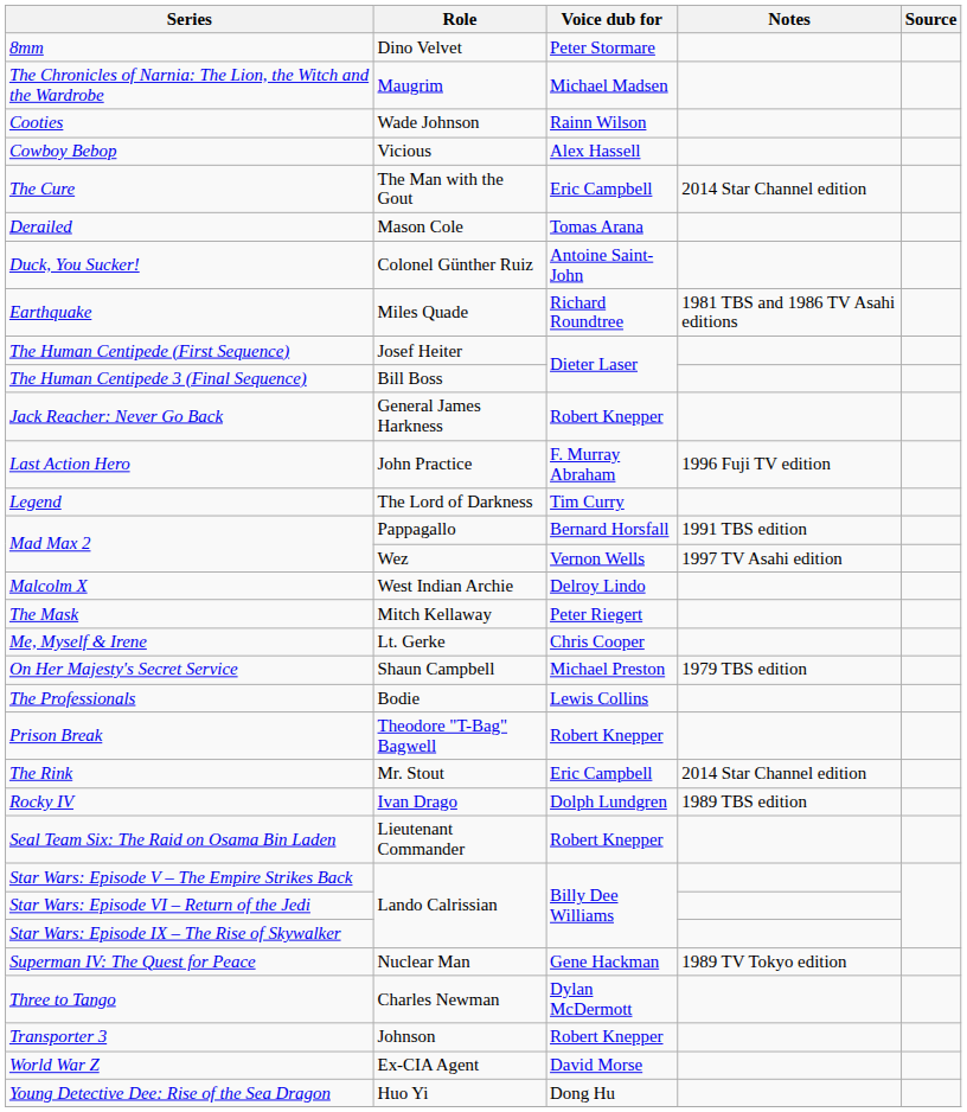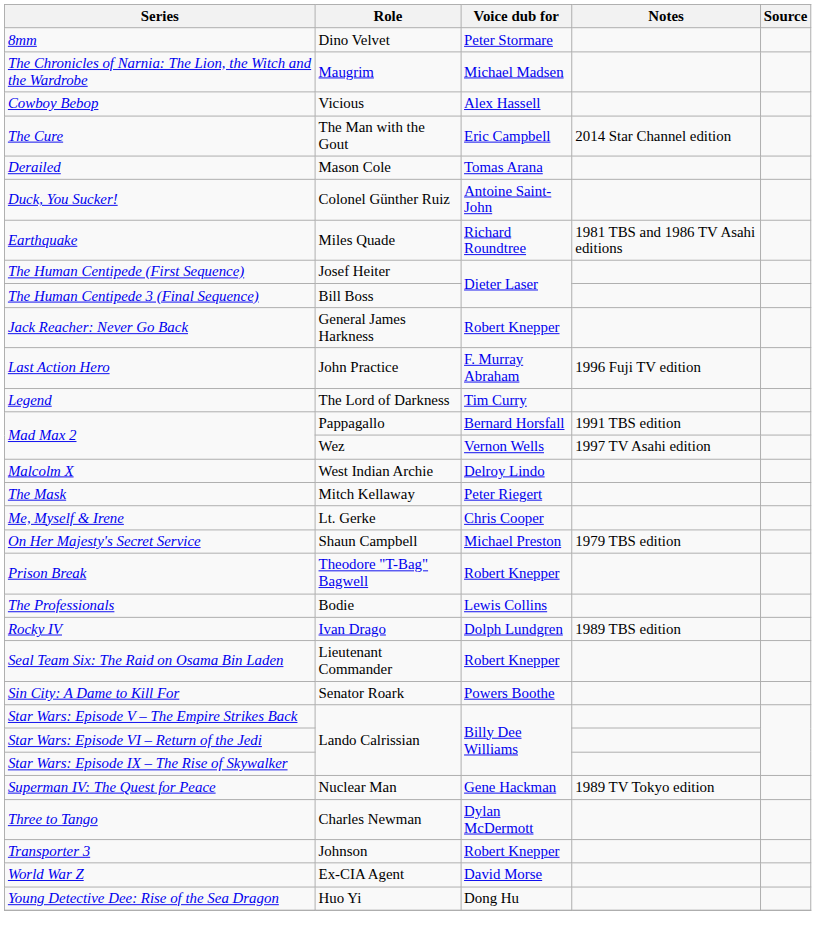- row: Cooties | Wade Johnson | Rainn Wilson
rows swapped: Prison Break <-> The Professionals
- row: The Rink | Mr. Stout | Eric Campbell | 2014 Star Channel edition
+ row: Sin City: A Dame to Kill For | Senator Roark | Powers Boothe
